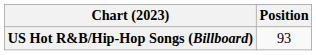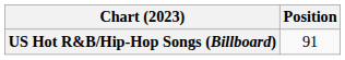US Hot R&B/Hip-Hop Songs (Billboard) | Position: 93 -> 91
